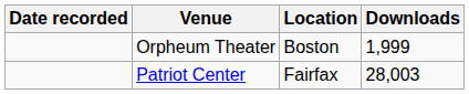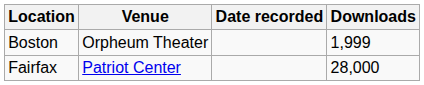columns swapped: Date recorded <-> Location
Patriot Center | Downloads: 28,003 -> 28,000
